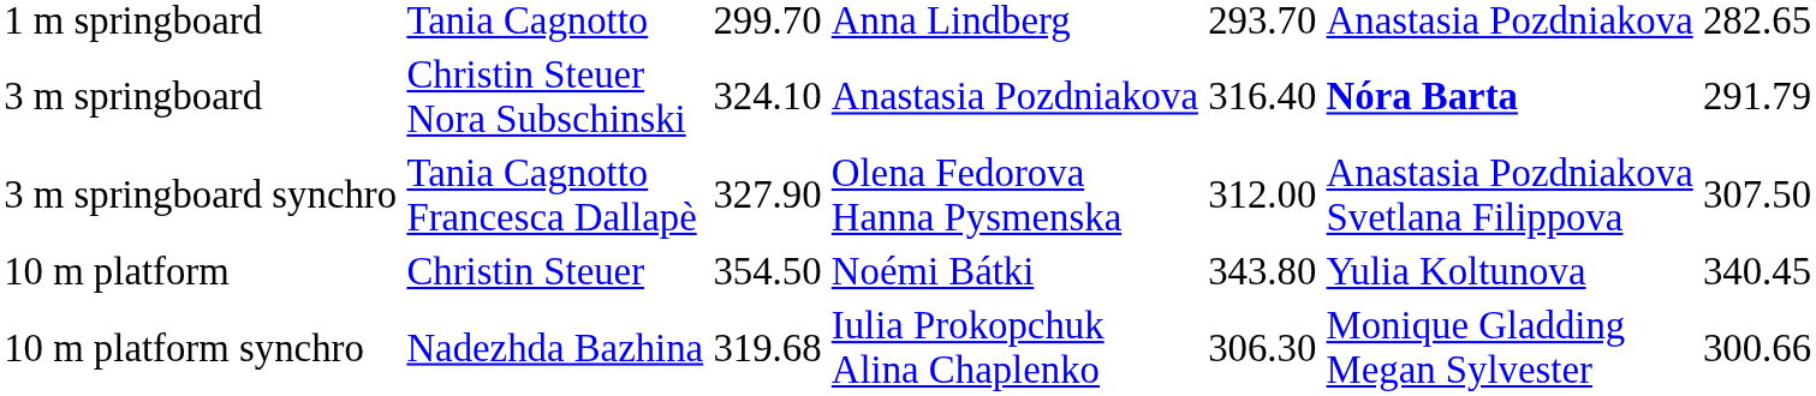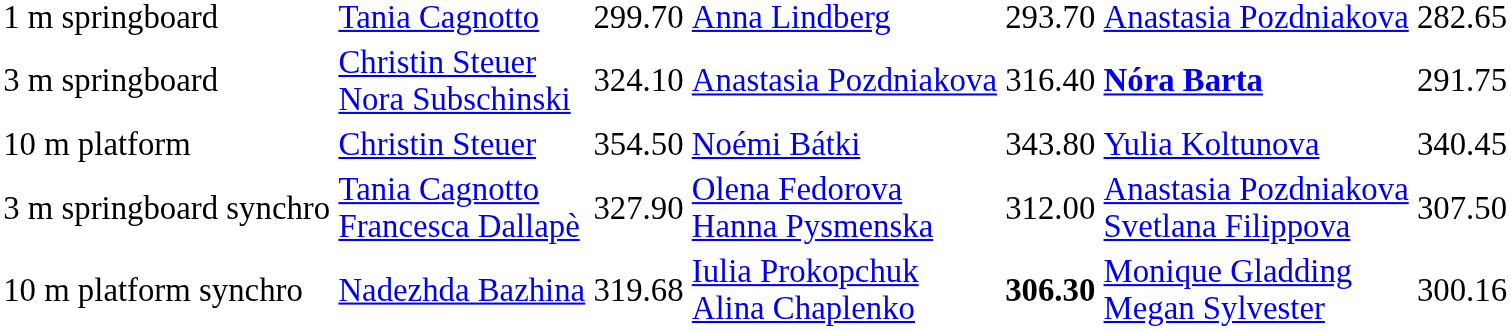3 m springboard | column 7: 291.79 -> 291.75
rows swapped: 3 m springboard synchro <-> 10 m platform
10 m platform synchro | column 5: normal -> bold
10 m platform synchro | column 7: 300.66 -> 300.16
